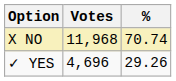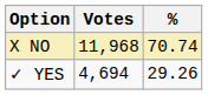✓ YES | Votes: 4,696 -> 4,694
